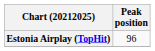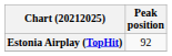Estonia Airplay (TopHit) | Peak position: 96 -> 92
